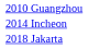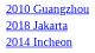rows swapped: 2014 Incheon <-> 2018 Jakarta
